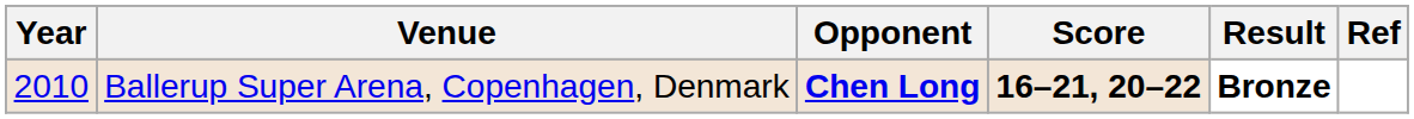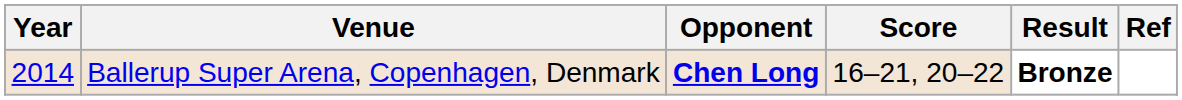Ballerup Super Arena, Copenhagen, Denmark | Year: 2010 -> 2014
Ballerup Super Arena, Copenhagen, Denmark | Score: bold -> normal
